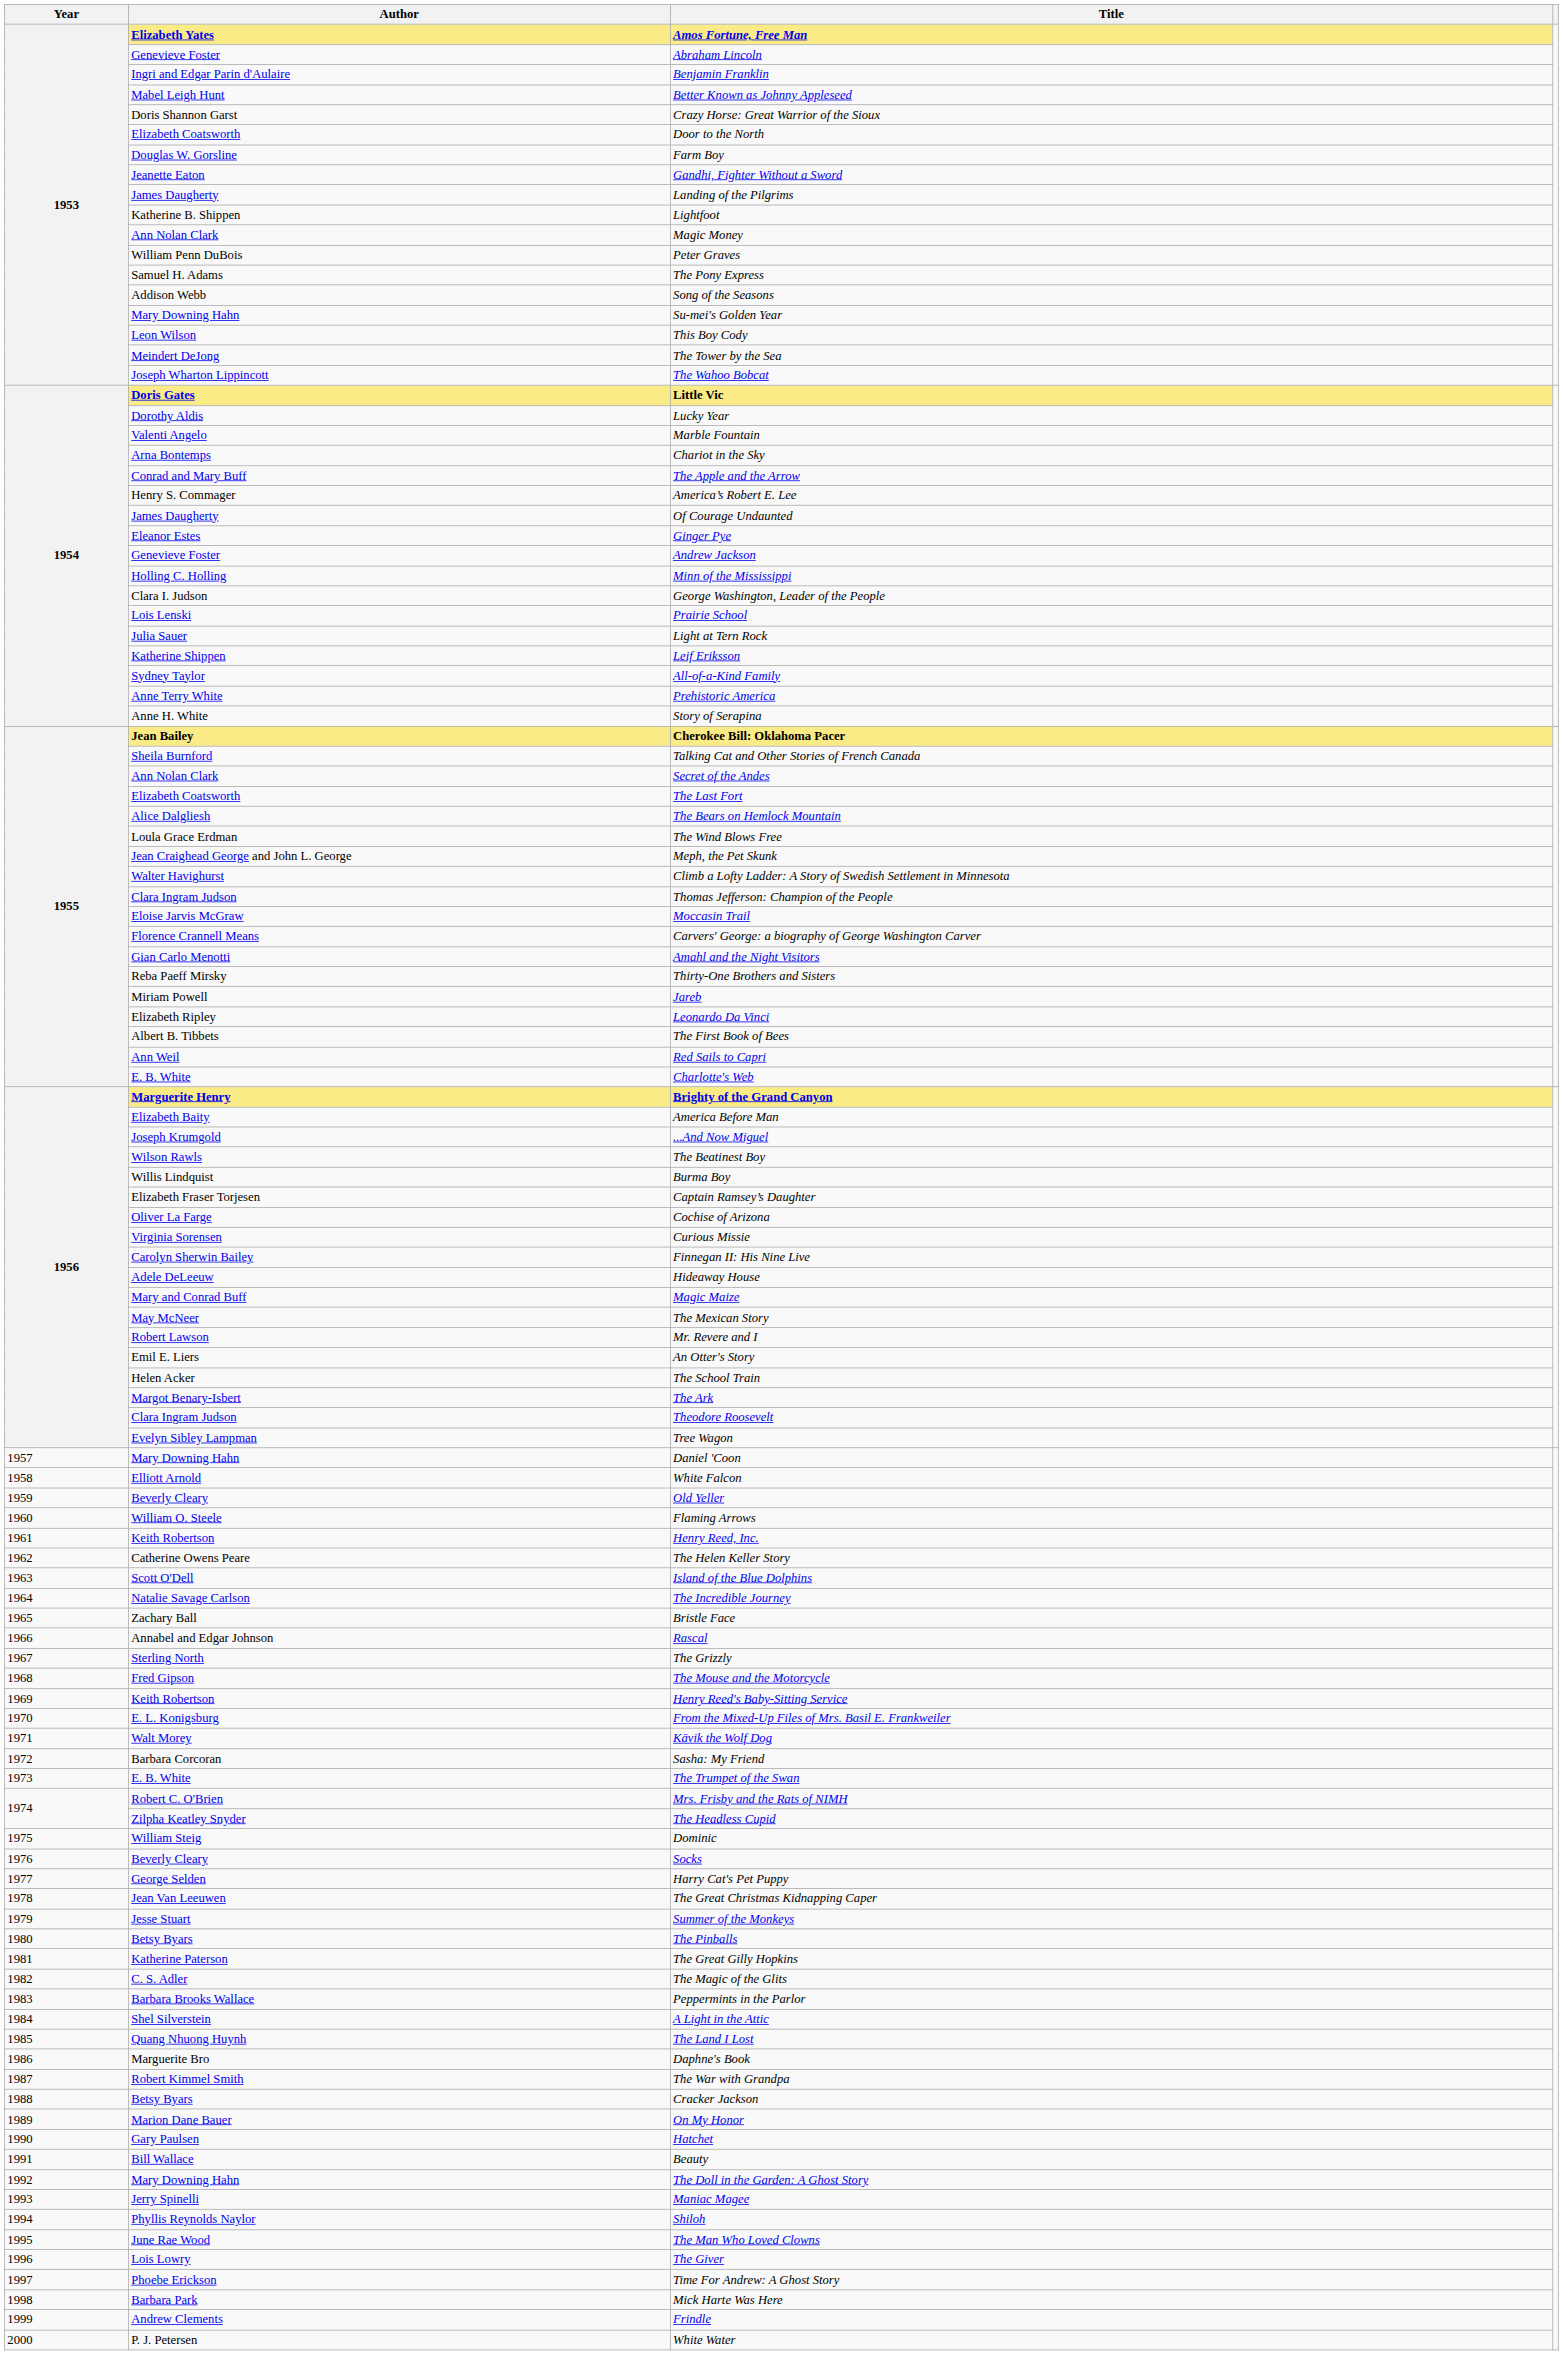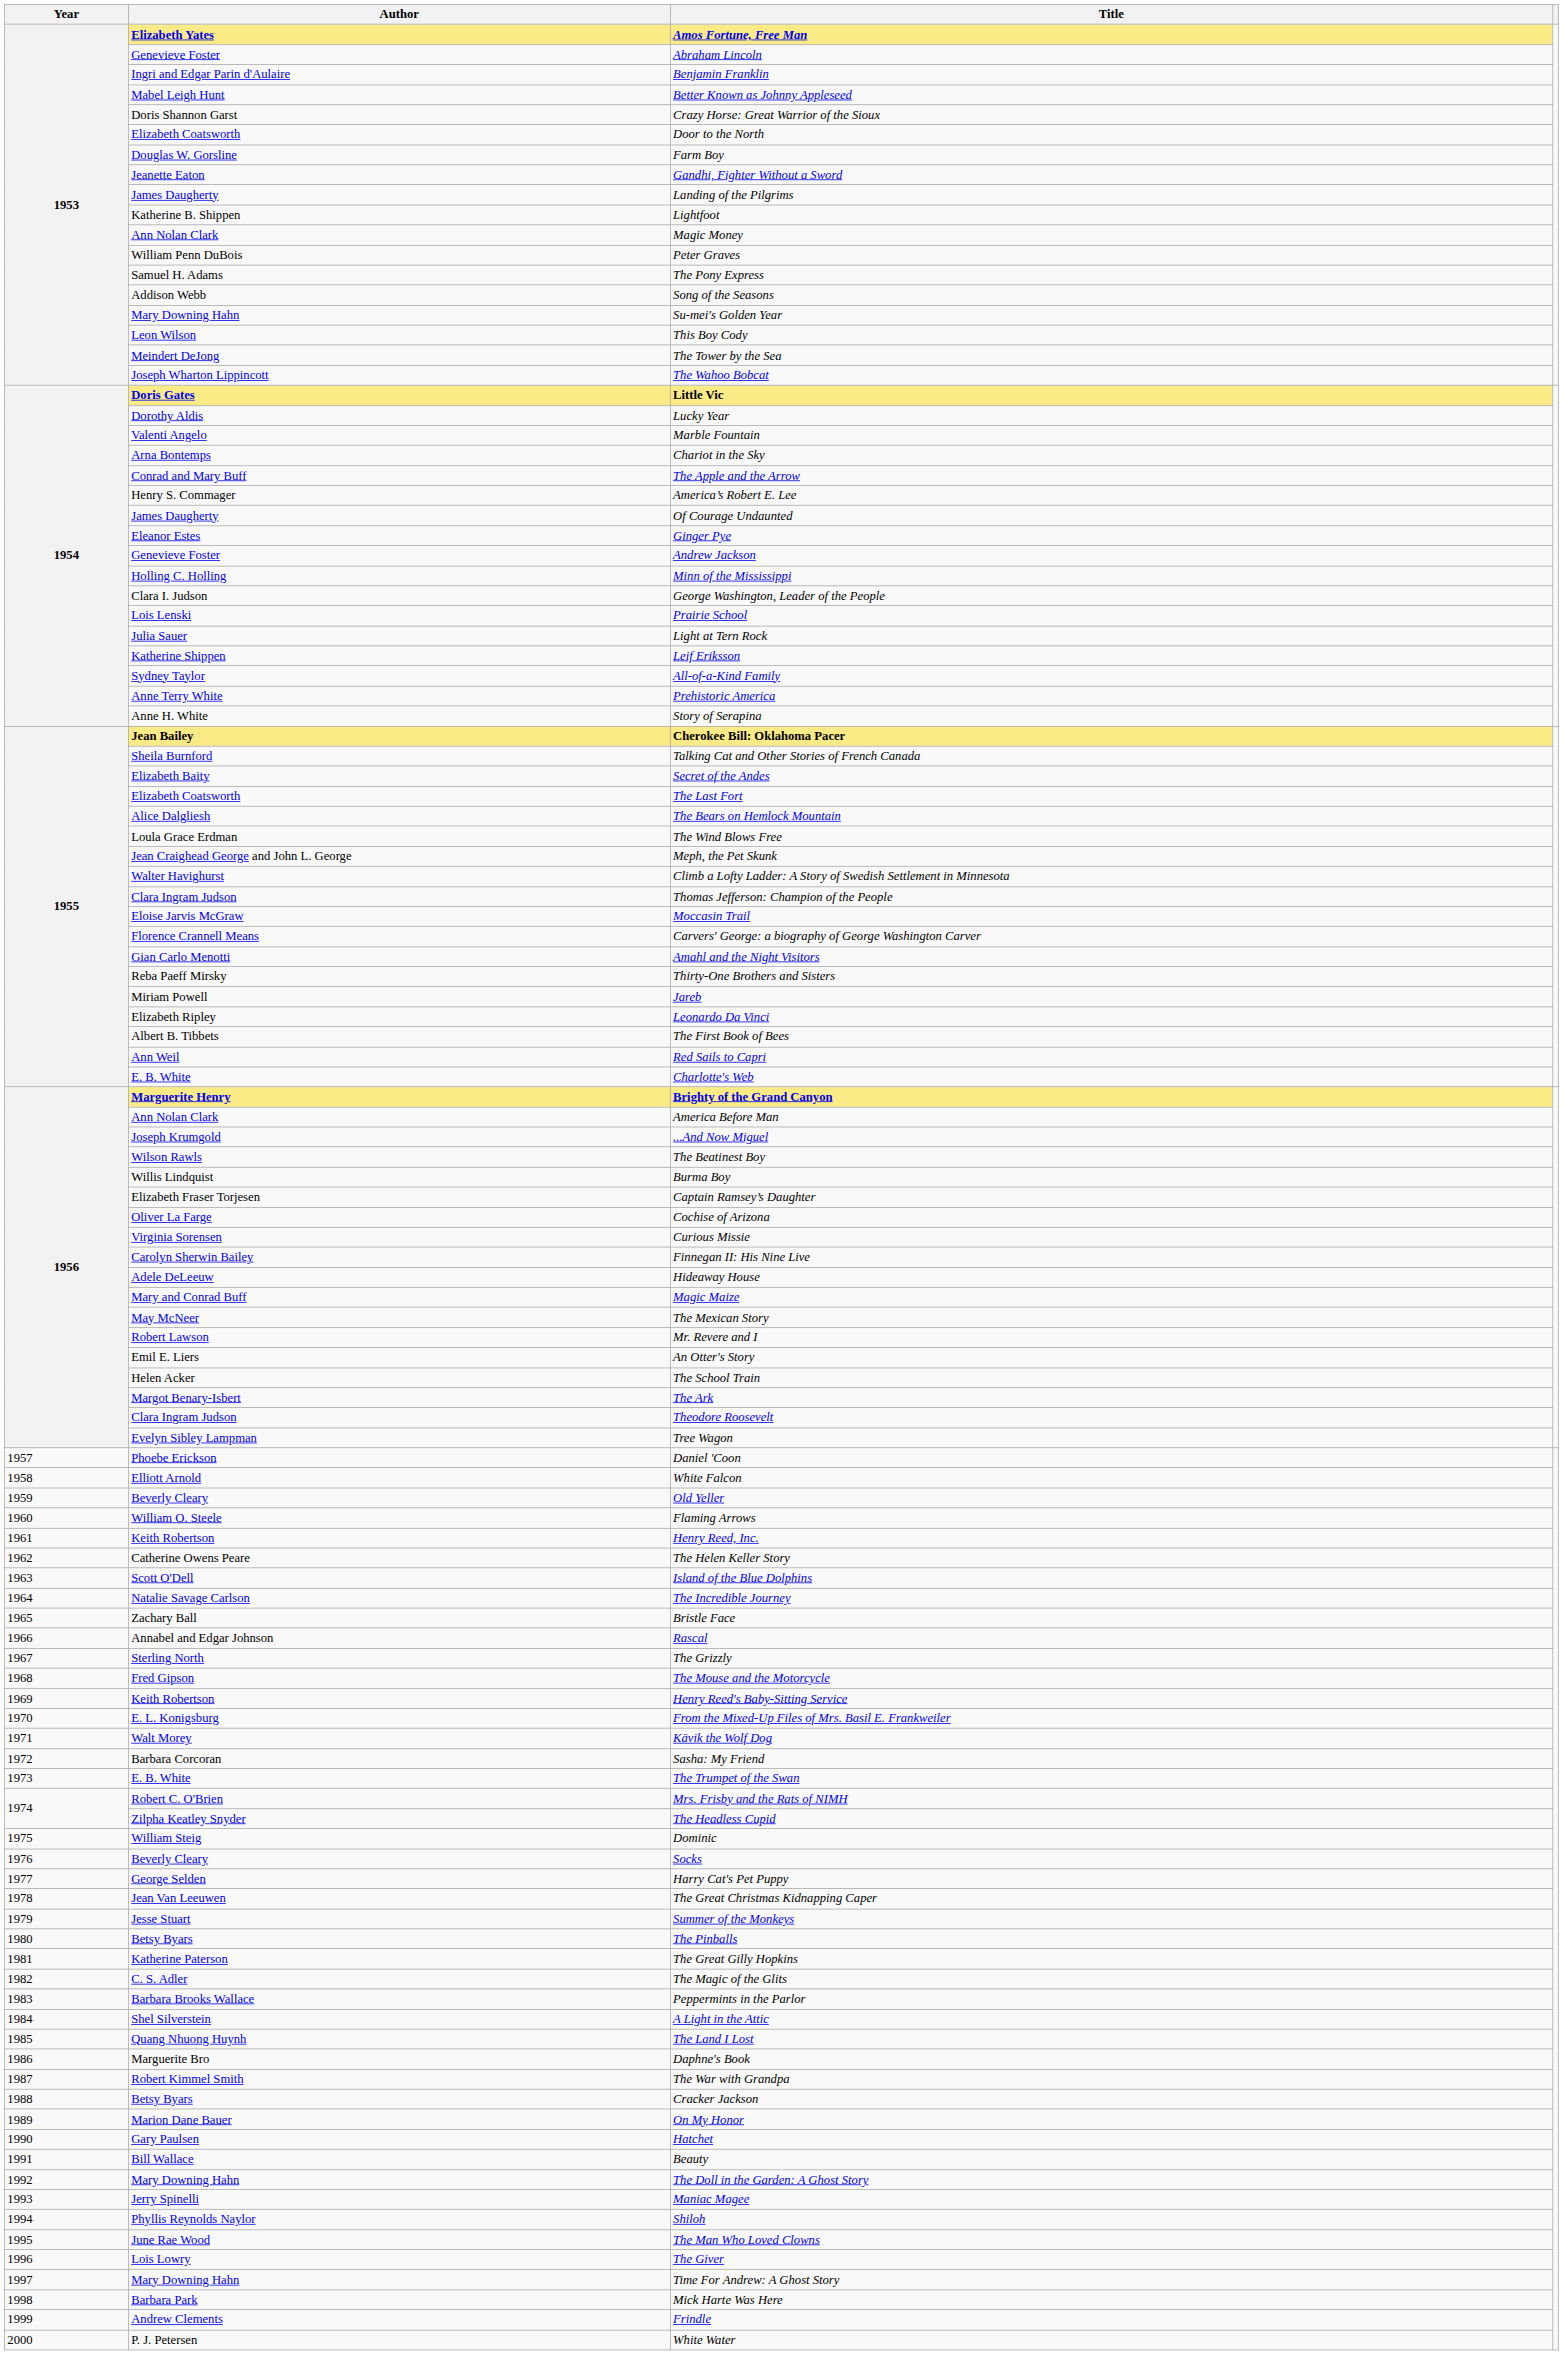Secret of the Andes | Author: Ann Nolan Clark -> Elizabeth Baity
America Before Man | Author: Elizabeth Baity -> Ann Nolan Clark
Daniel 'Coon | Author: Mary Downing Hahn -> Phoebe Erickson
Time For Andrew: A Ghost Story | Author: Phoebe Erickson -> Mary Downing Hahn
